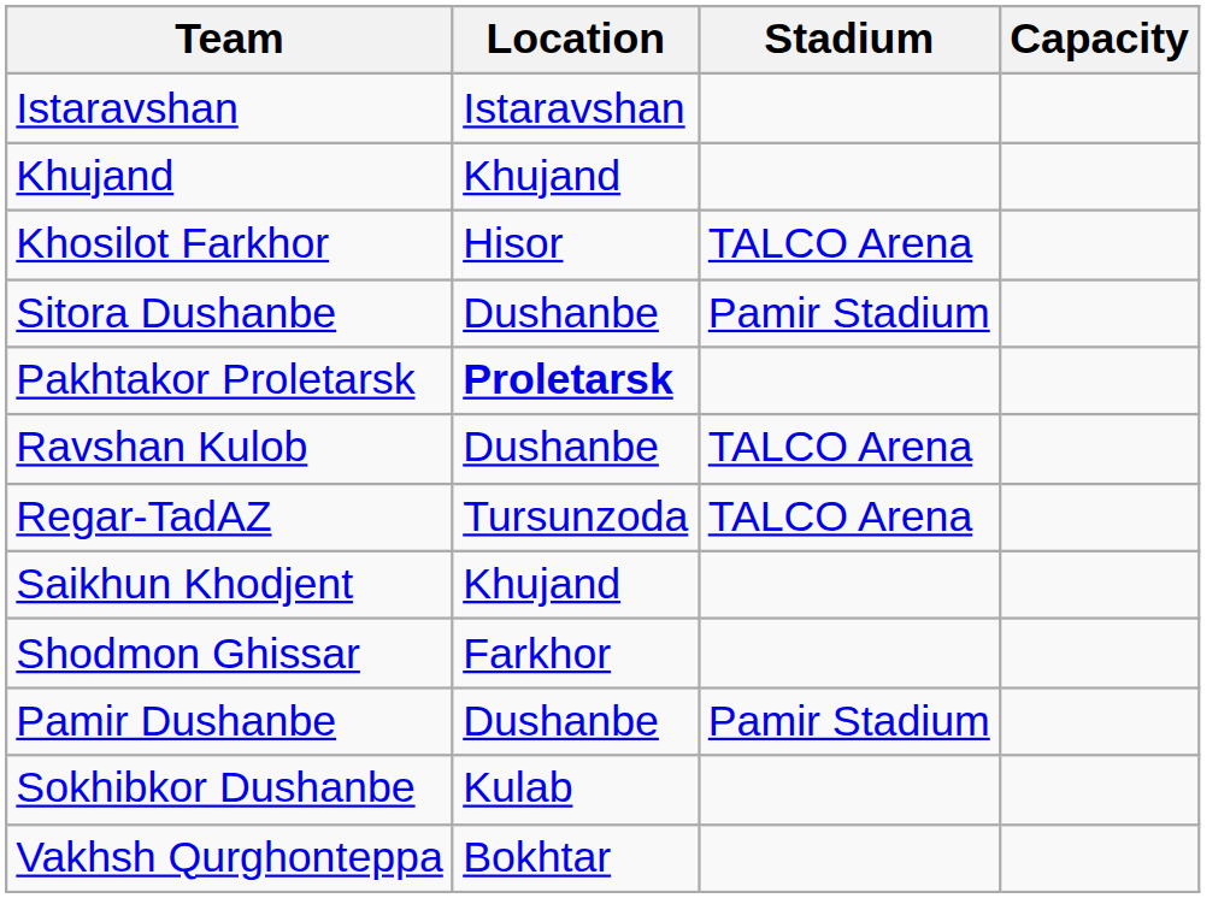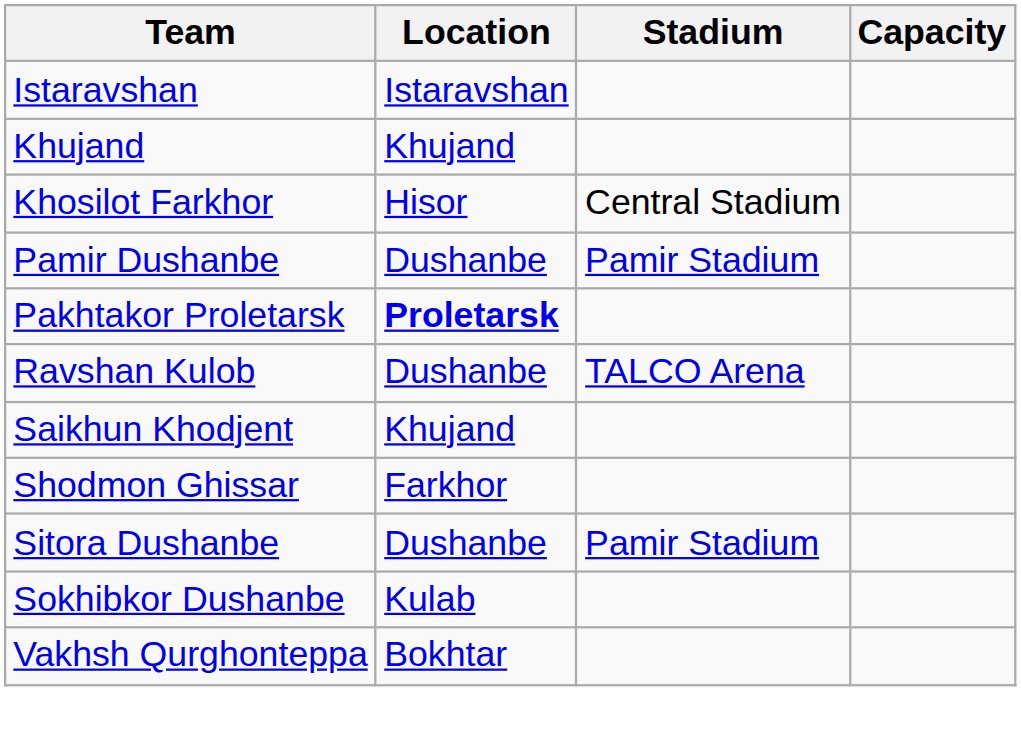Khosilot Farkhor | Stadium: TALCO Arena -> Central Stadium
rows swapped: Pamir Dushanbe <-> Sitora Dushanbe
- row: Regar-TadAZ | Tursunzoda | TALCO Arena
